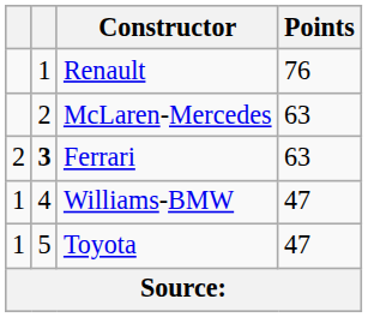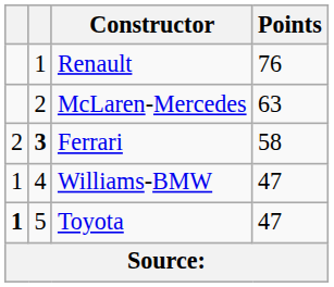Ferrari | Points: 63 -> 58
Toyota | column 1: normal -> bold
